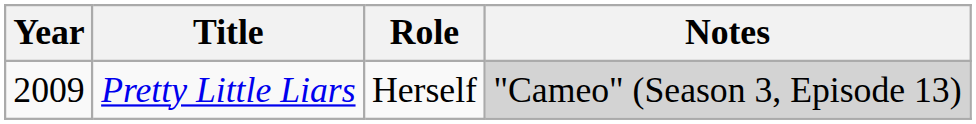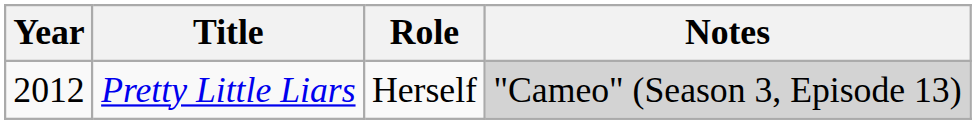Pretty Little Liars | Year: 2009 -> 2012
